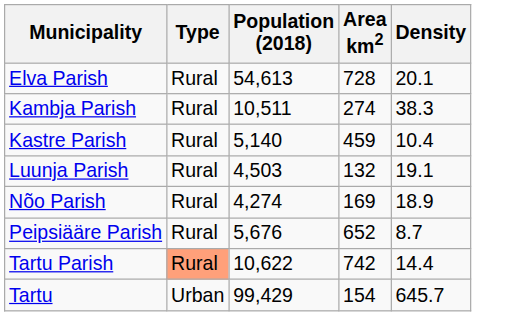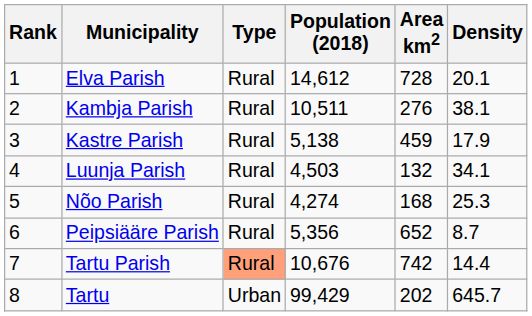+ column: Rank | 1 | 2 | 3 | 4 | 5 | 6 | 7 | 8
Elva Parish | Population (2018): 54,613 -> 14,612
Kambja Parish | Area km2: 274 -> 276
Kambja Parish | Density: 38.3 -> 38.1
Kastre Parish | Population (2018): 5,140 -> 5,138
Kastre Parish | Density: 10.4 -> 17.9
Luunja Parish | Density: 19.1 -> 34.1
Nõo Parish | Area km2: 169 -> 168
Nõo Parish | Density: 18.9 -> 25.3
Peipsiääre Parish | Population (2018): 5,676 -> 5,356
Tartu Parish | Population (2018): 10,622 -> 10,676
Tartu | Area km2: 154 -> 202
